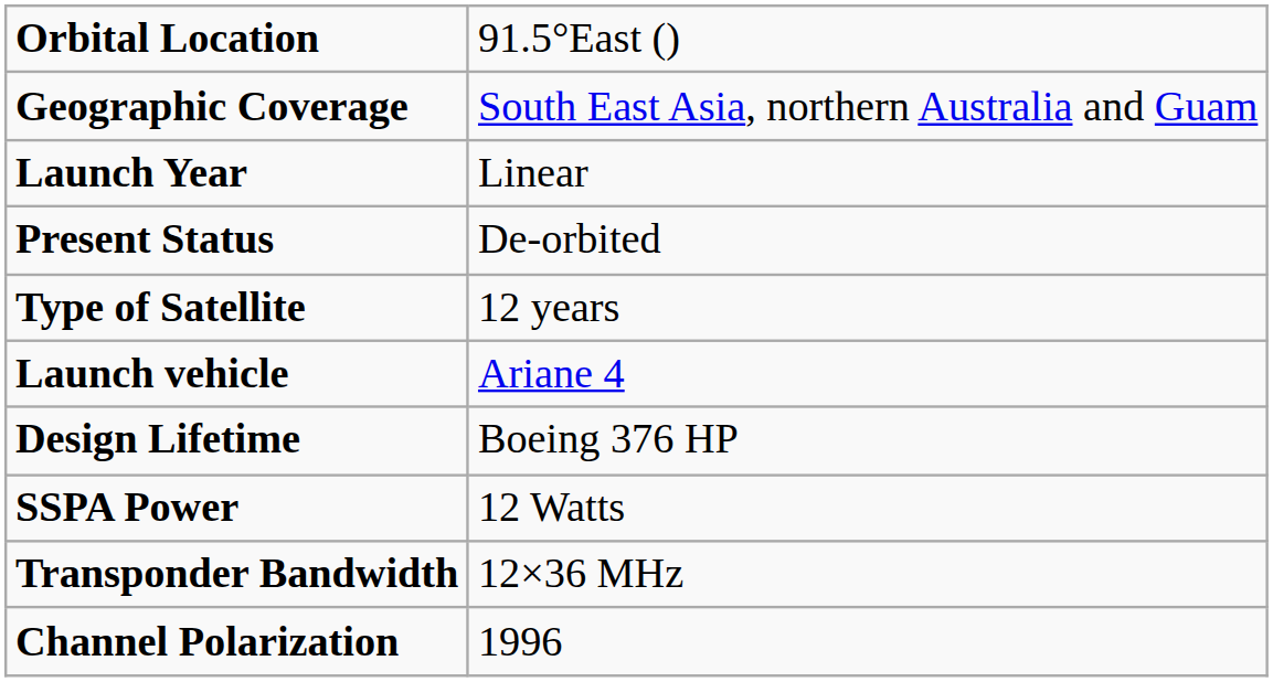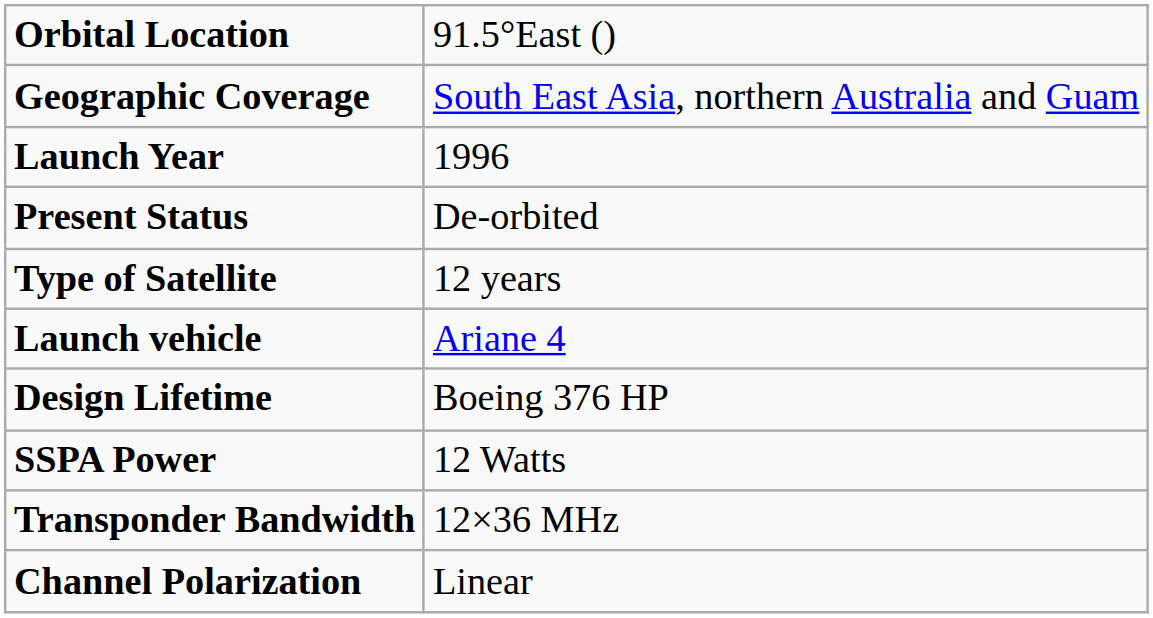Launch Year | column 2: Linear -> 1996
Channel Polarization | column 2: 1996 -> Linear
